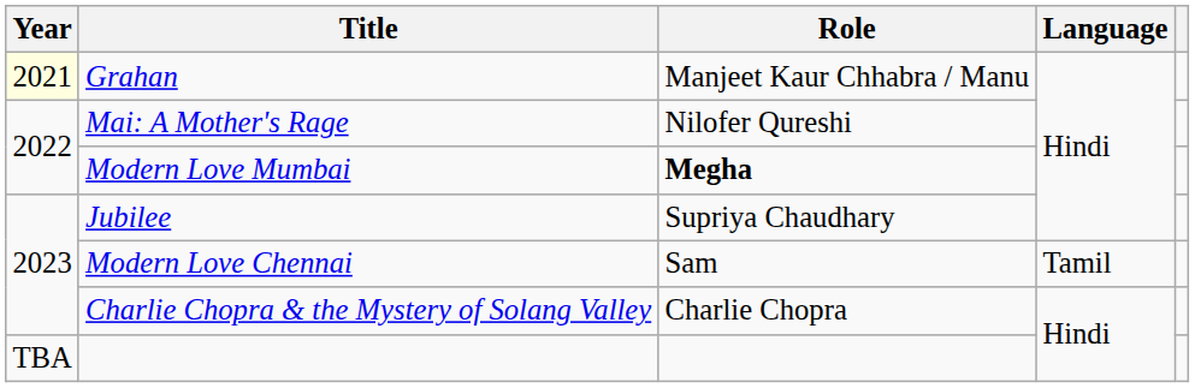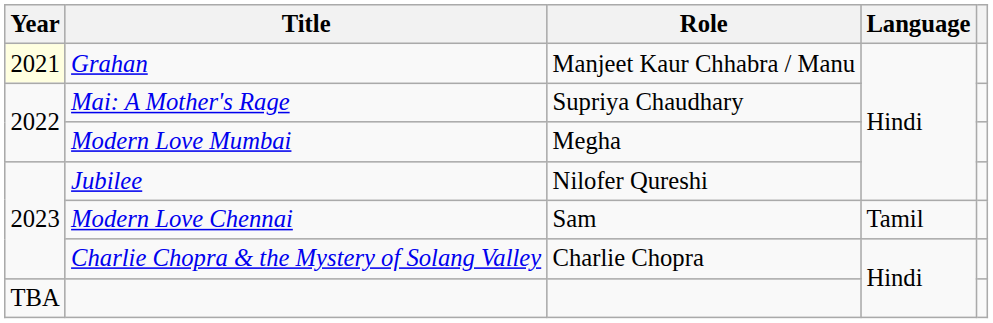Mai: A Mother's Rage | Role: Nilofer Qureshi -> Supriya Chaudhary
Modern Love Mumbai | Role: bold -> normal
Jubilee | Role: Supriya Chaudhary -> Nilofer Qureshi
